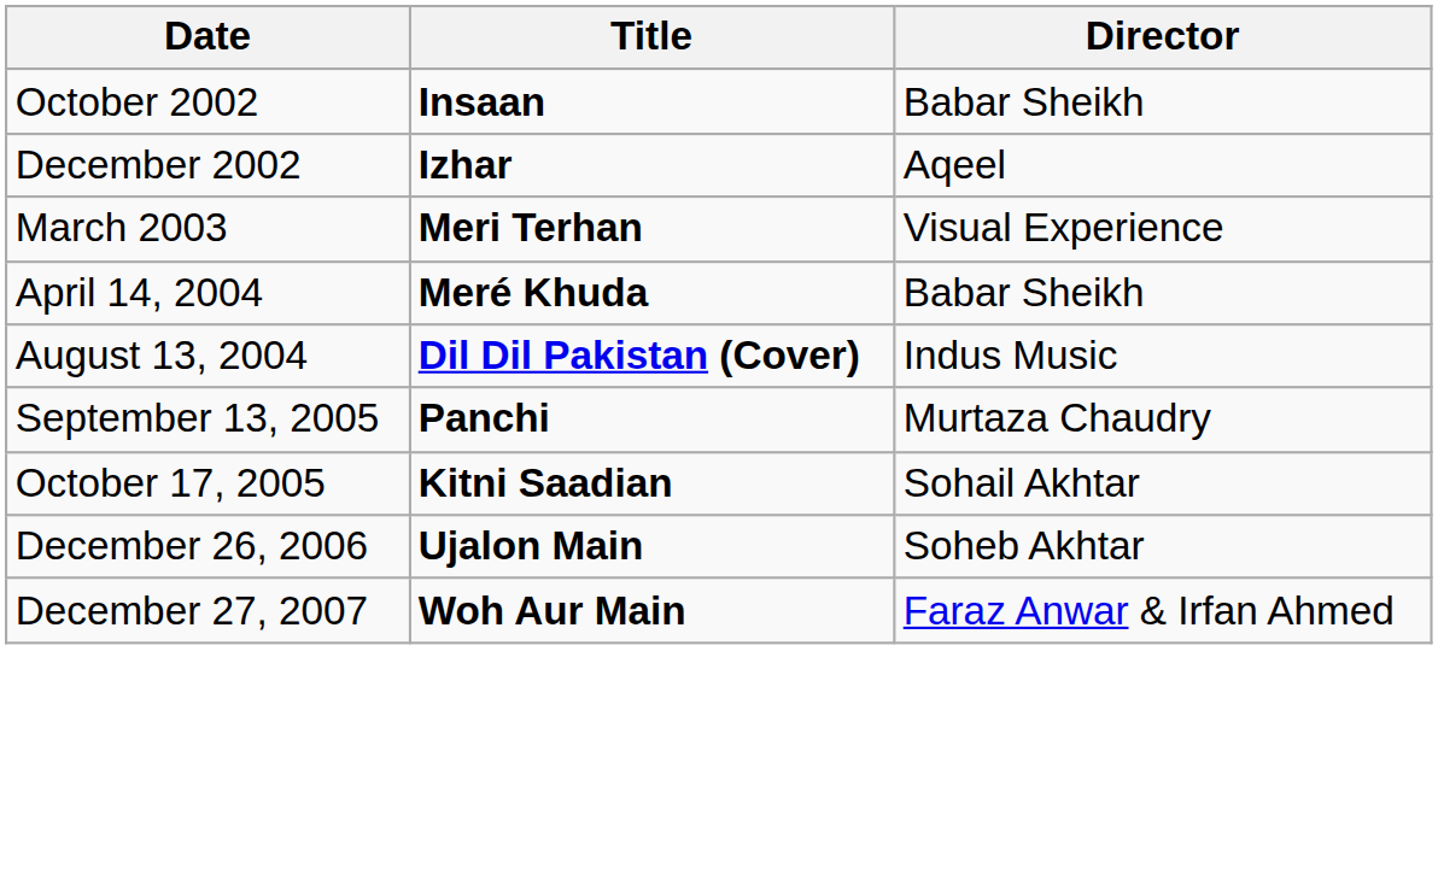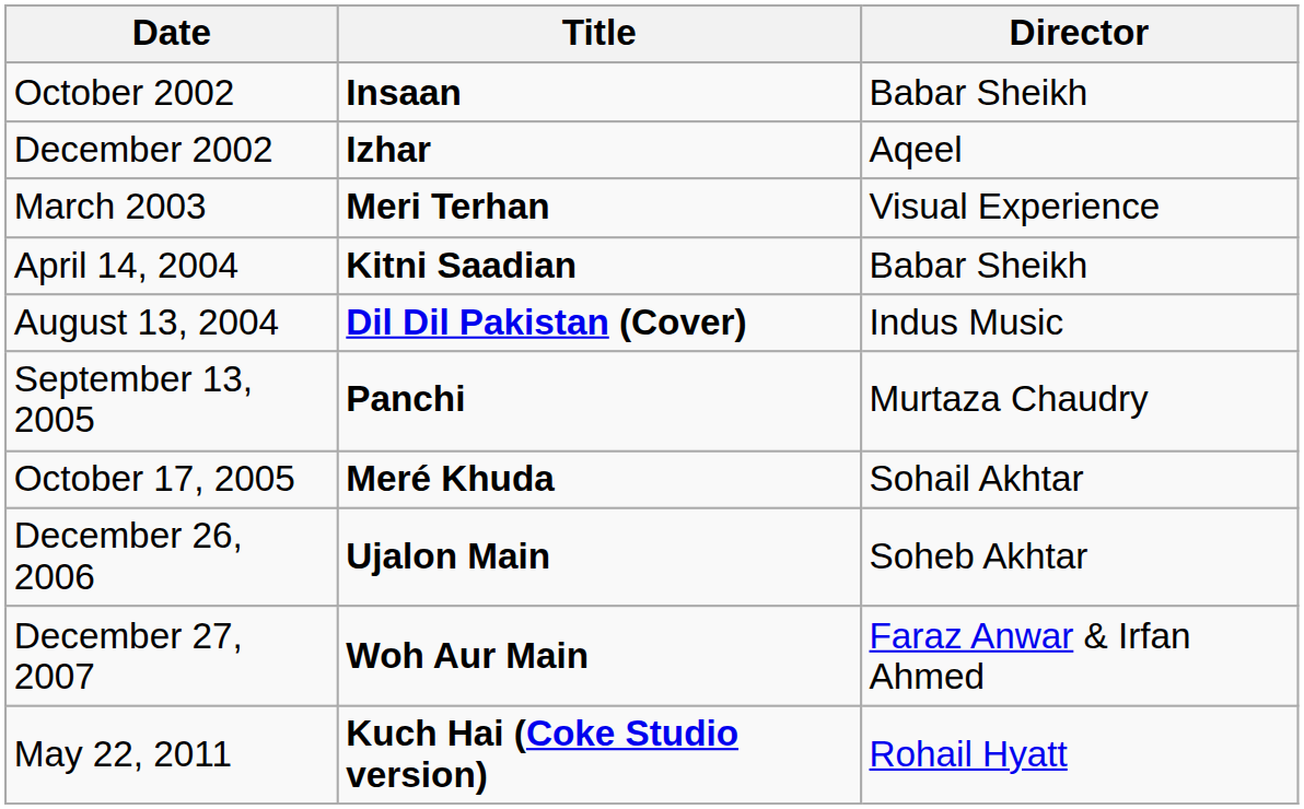April 14, 2004 | Title: Meré Khuda -> Kitni Saadian
October 17, 2005 | Title: Kitni Saadian -> Meré Khuda
+ row: May 22, 2011 | Kuch Hai (Coke Studio version) | Rohail Hyatt
